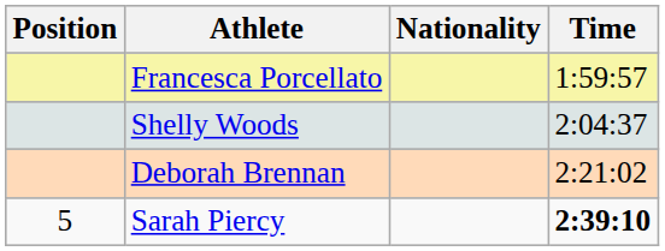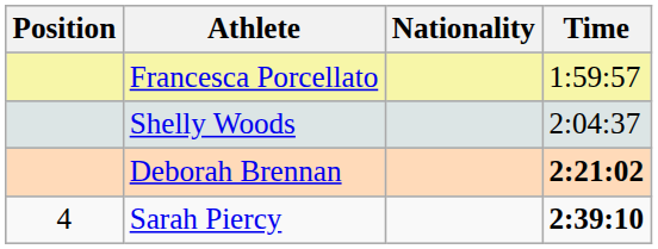Deborah Brennan | Time: normal -> bold
Sarah Piercy | Position: 5 -> 4
